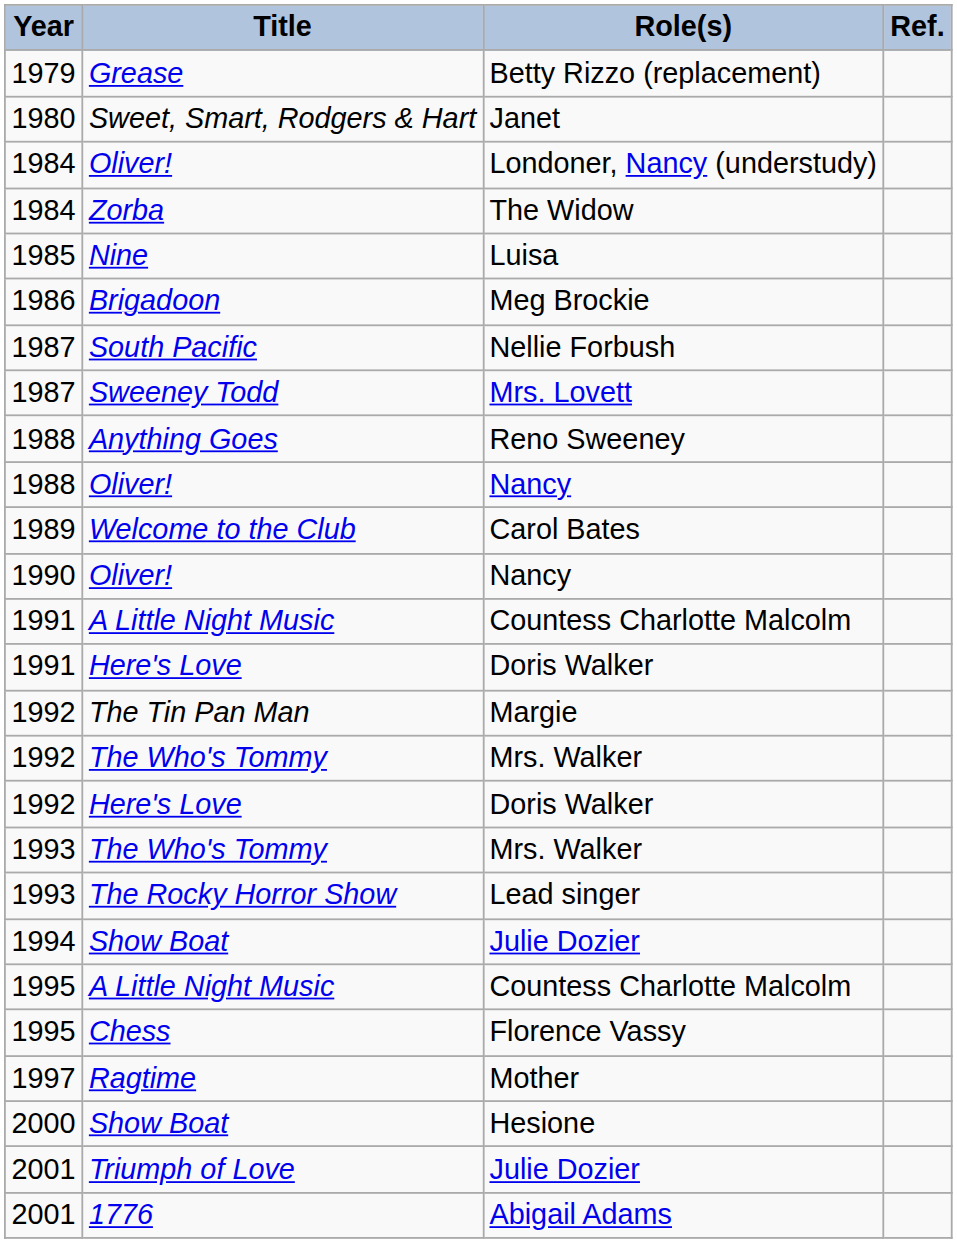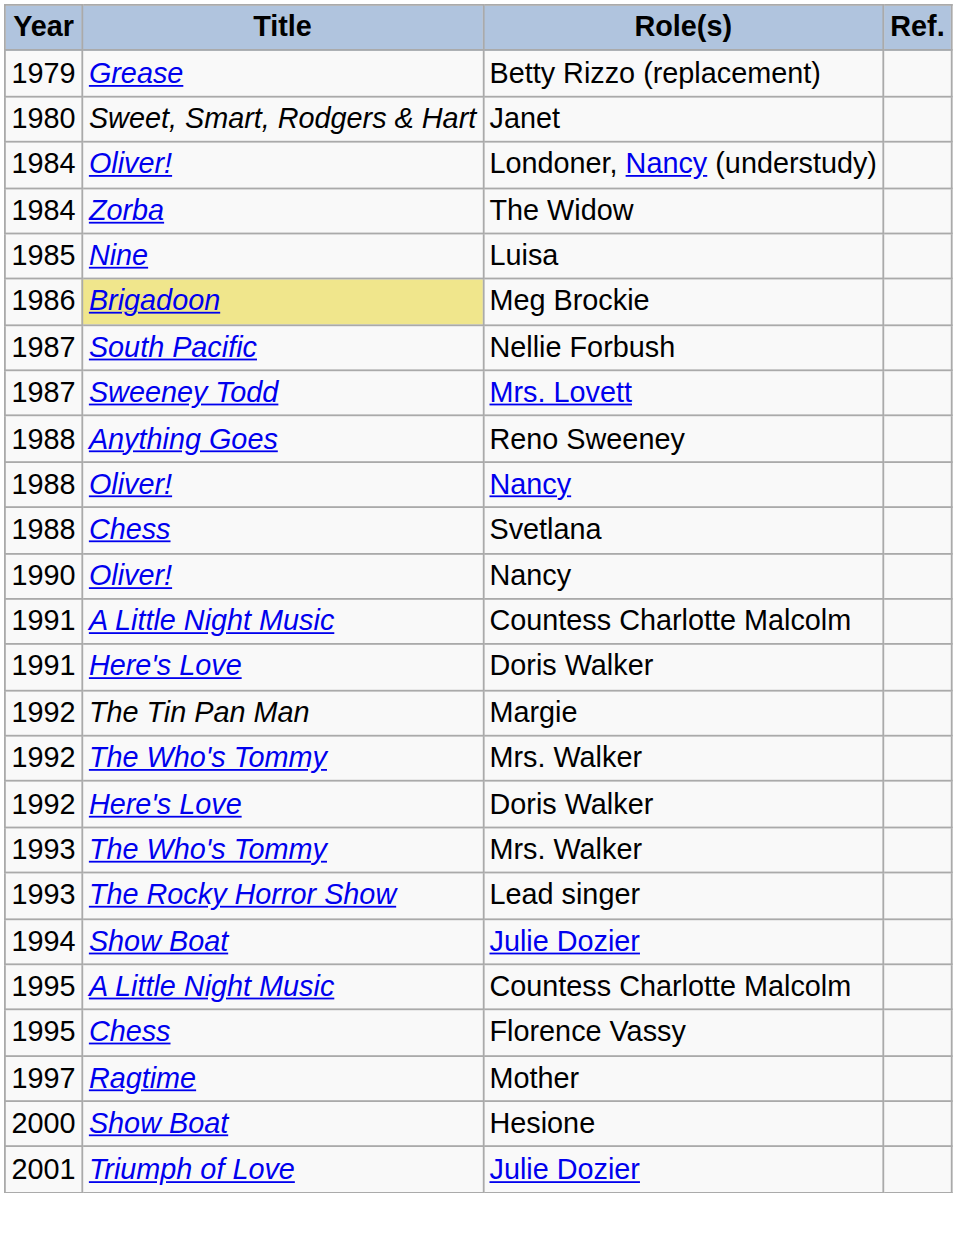Meg Brockie | Title: no background -> khaki background
+ row: 1988 | Chess | Svetlana
- row: 1989 | Welcome to the Club | Carol Bates
- row: 2001 | 1776 | Abigail Adams
